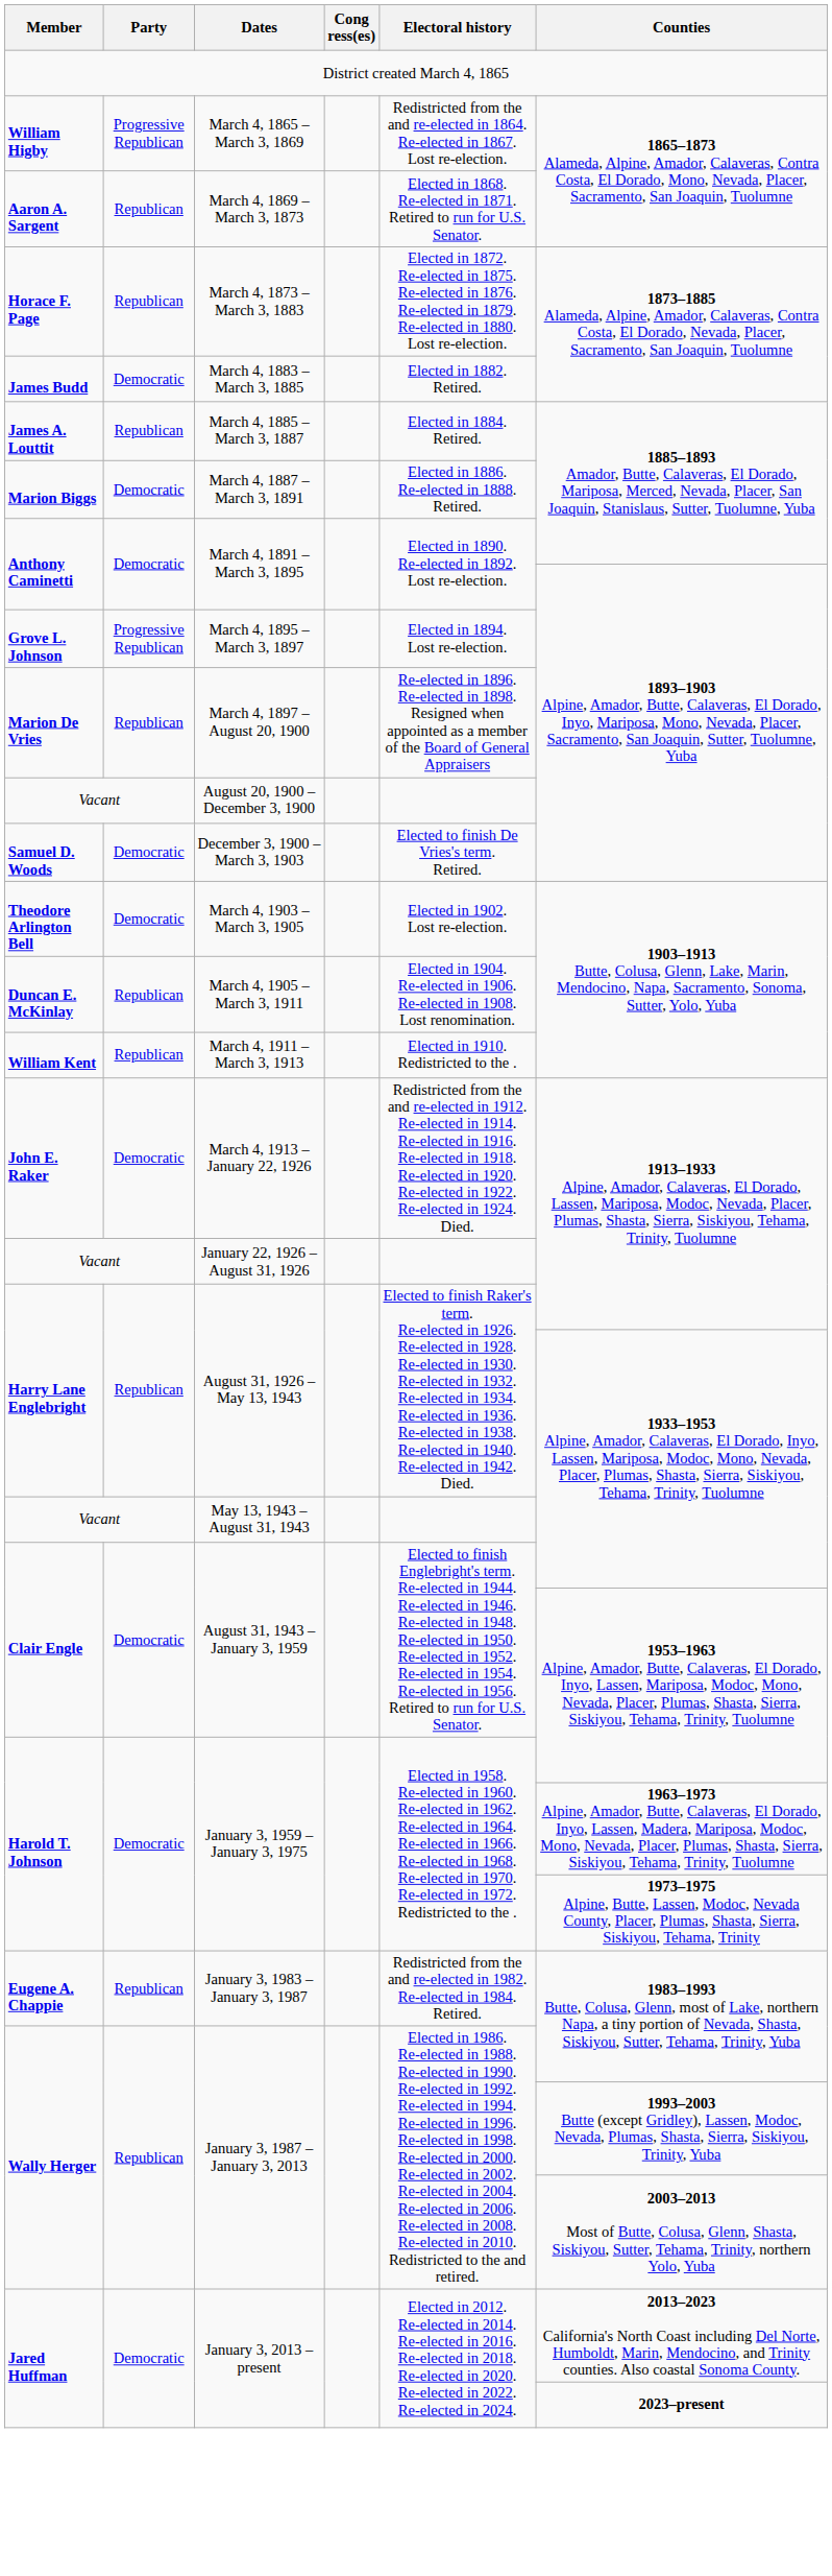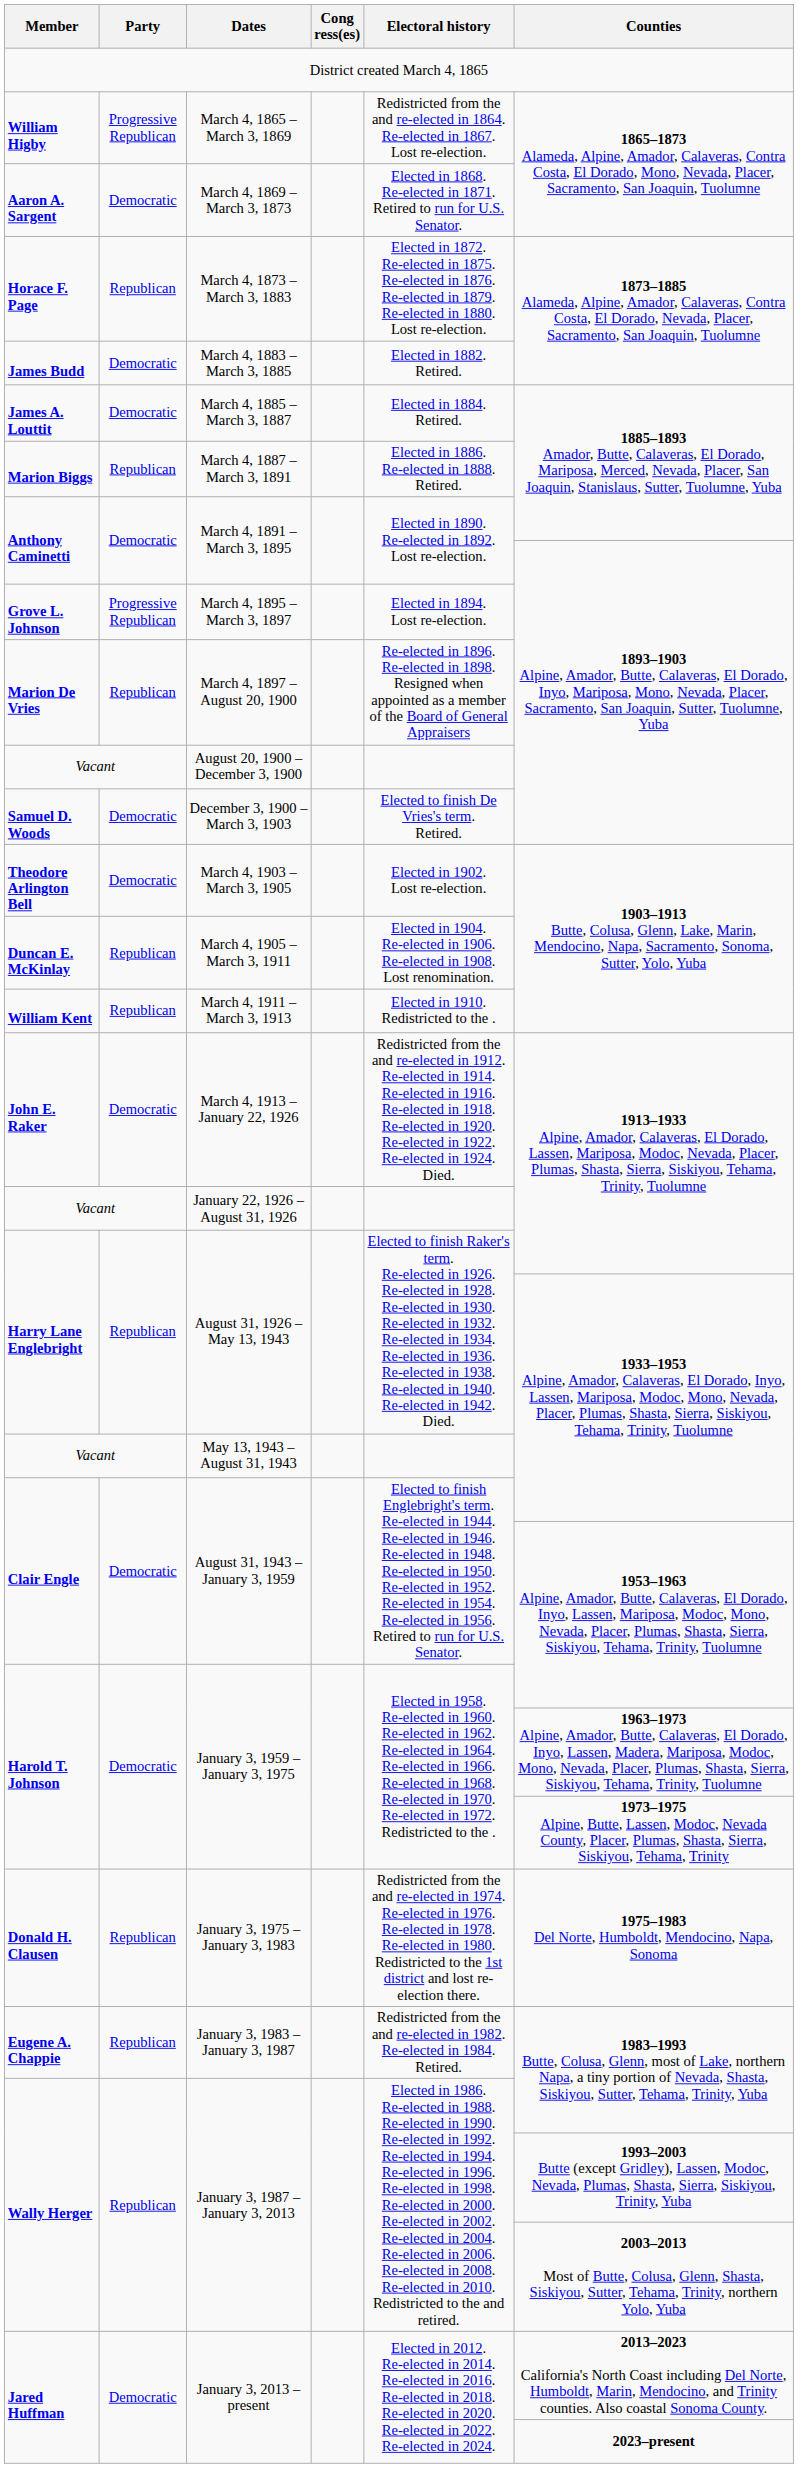March 4, 1869 – March 3, 1873 | Party: Republican -> Democratic
March 4, 1885 – March 3, 1887 | Party: Republican -> Democratic
March 4, 1887 – March 3, 1891 | Party: Democratic -> Republican
+ row: Donald H. Clausen | Republican | January 3, 1975 – January 3, 1983 | Redistricted from the and re-elected in 1974. Re-elected in 1976. Re-elected in 1978. Re-elected in 1980. Redistricted to the 1st district and lost re-election there. | 1975–1983 Del Norte, Humboldt, Mendocino, Napa, Sonoma
